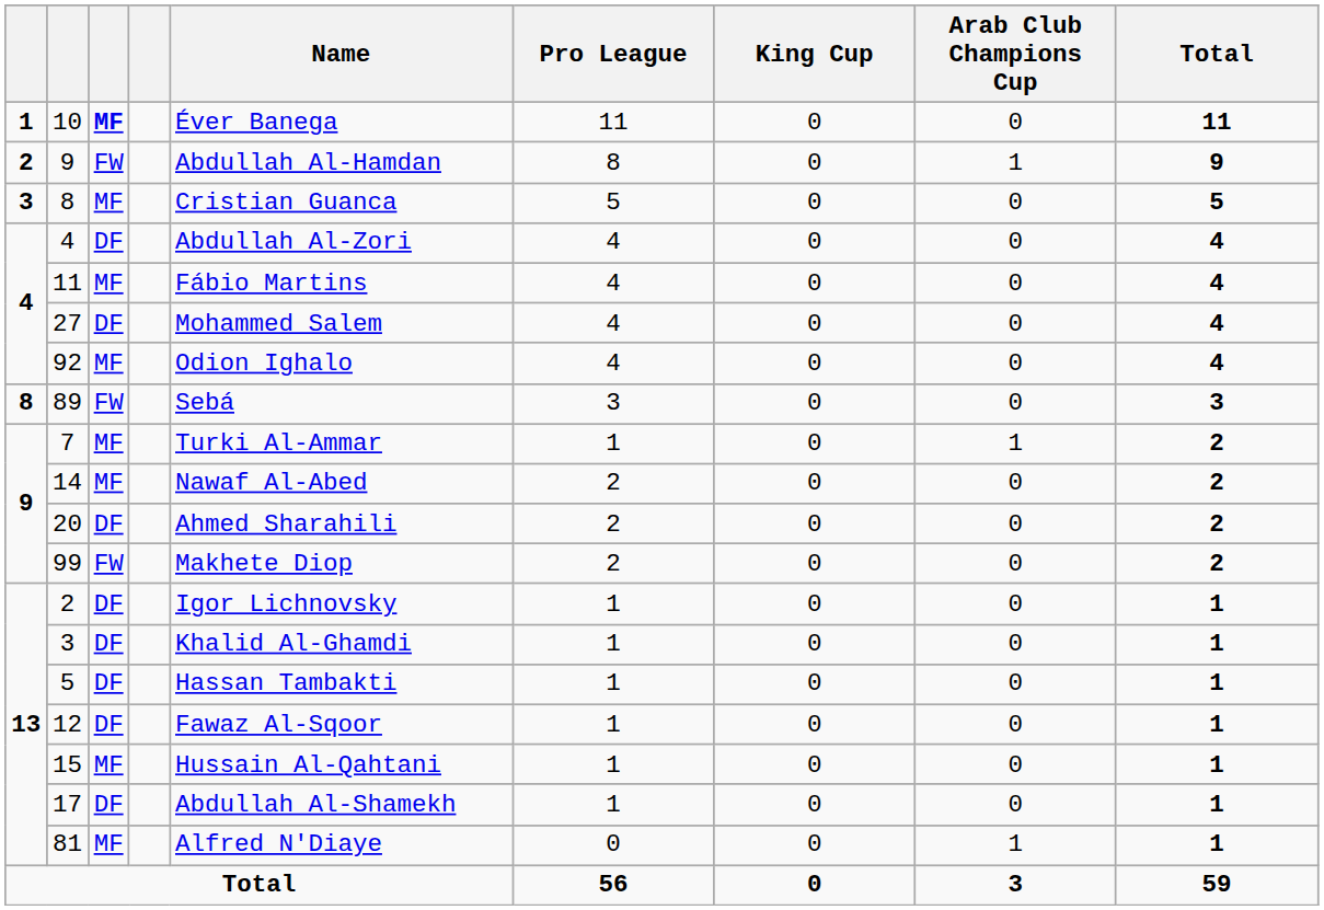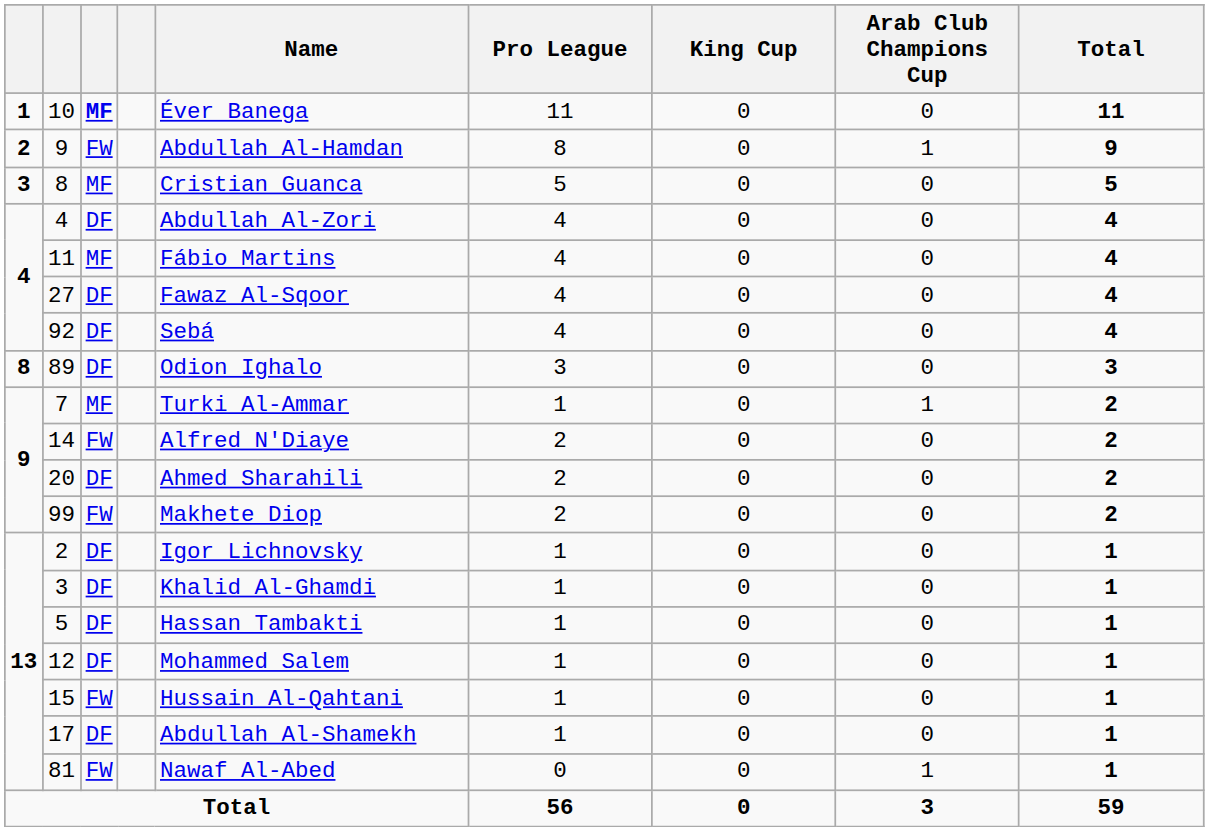27 | Name: Mohammed Salem -> Fawaz Al-Sqoor
92 | column 3: MF -> DF
92 | Name: Odion Ighalo -> Sebá
89 | column 3: FW -> DF
89 | Name: Sebá -> Odion Ighalo
14 | column 3: MF -> FW
14 | Name: Nawaf Al-Abed -> Alfred N'Diaye
12 | Name: Fawaz Al-Sqoor -> Mohammed Salem
15 | column 3: MF -> FW
81 | column 3: MF -> FW
81 | Name: Alfred N'Diaye -> Nawaf Al-Abed
